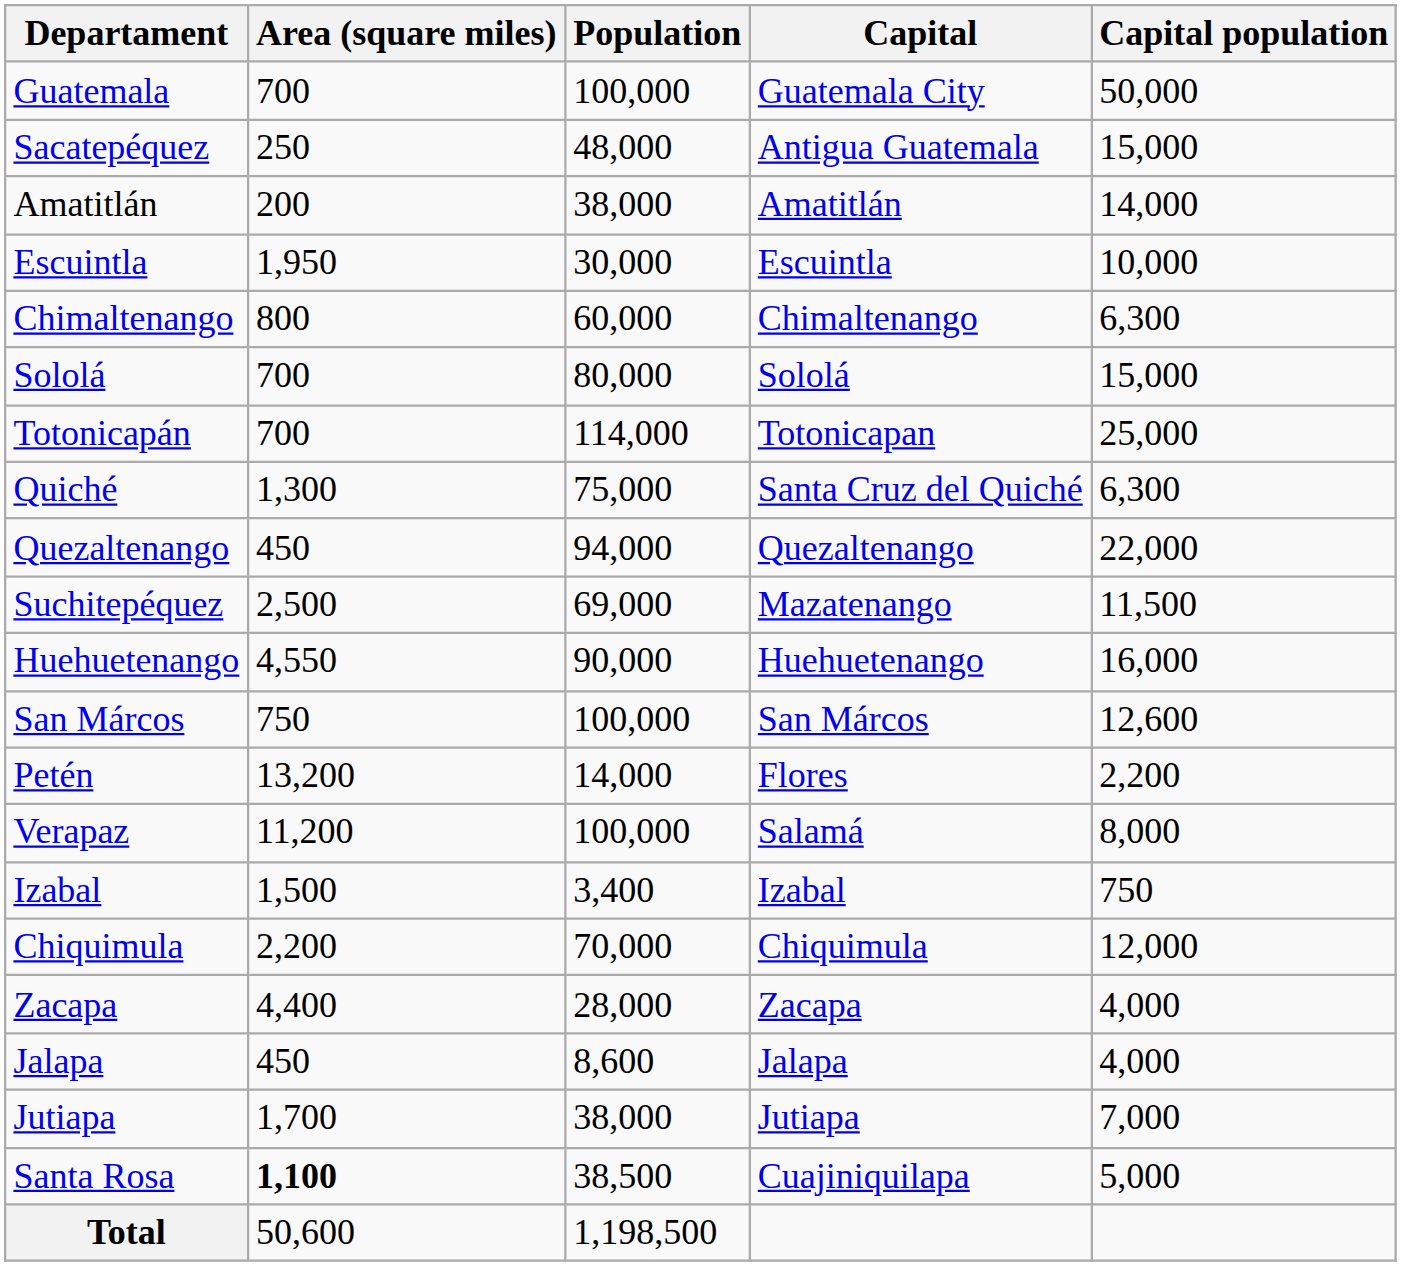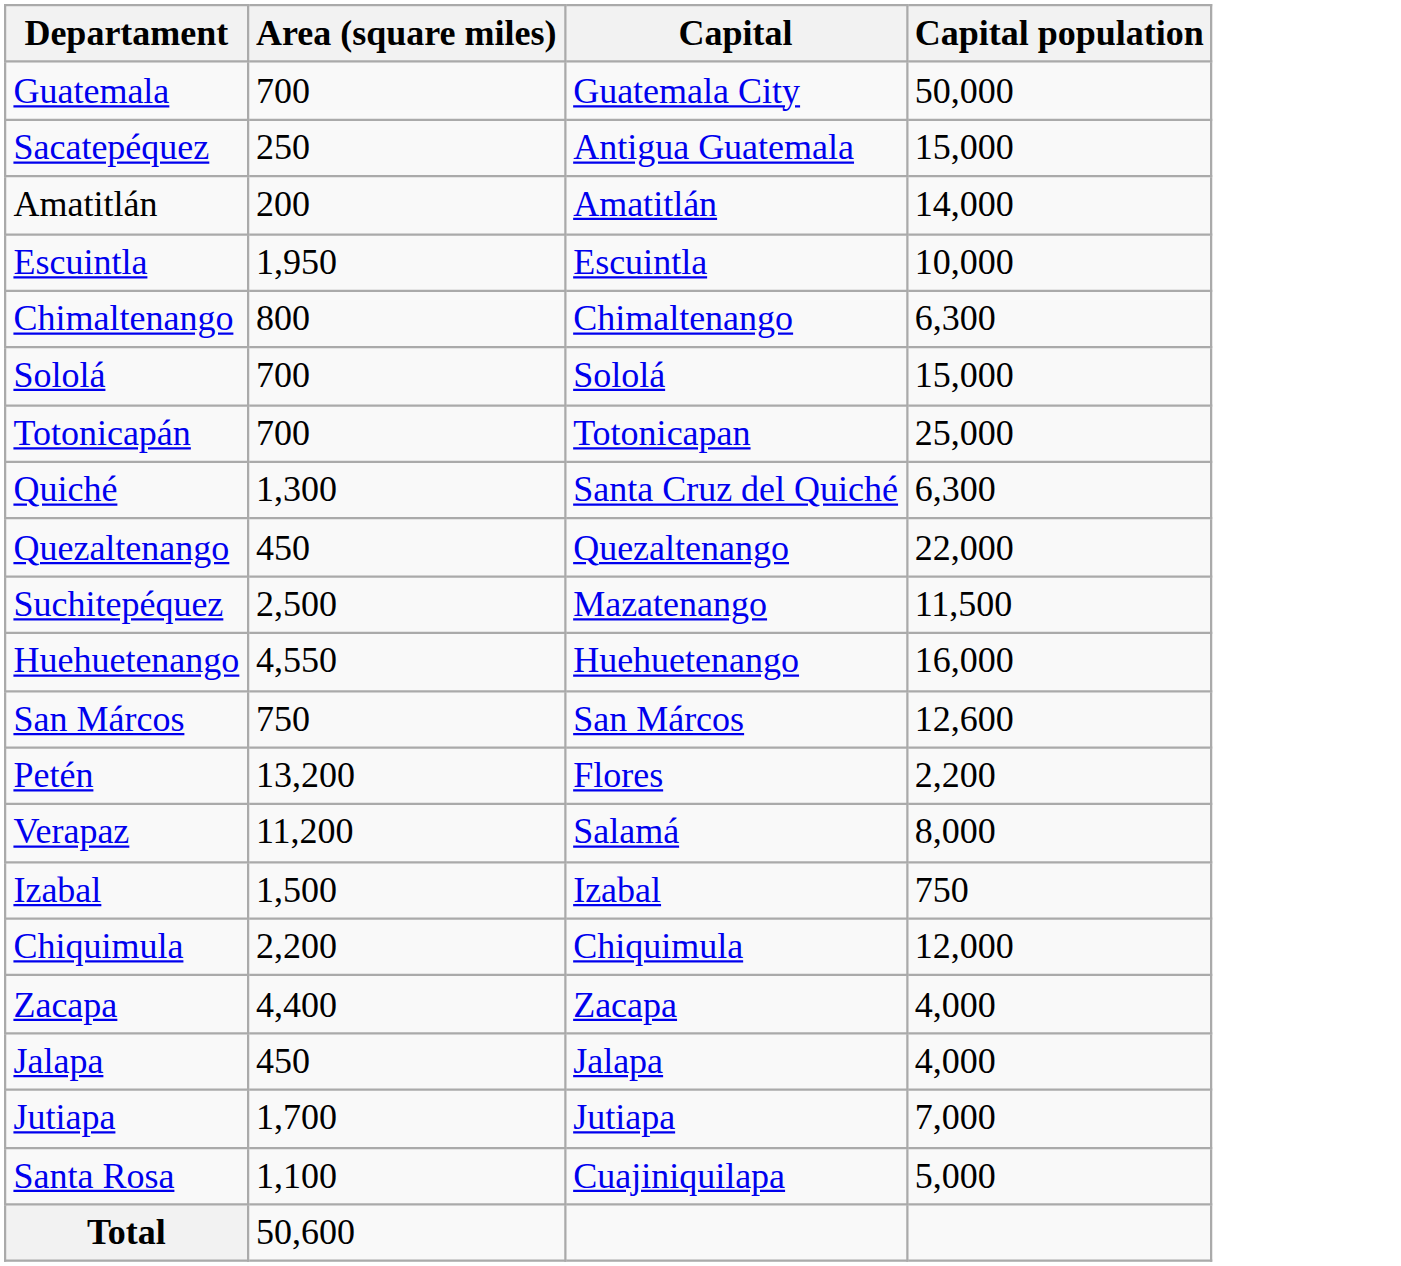- column: Population | 100,000 | 48,000 | 38,000 | 30,000 | 60,000 | 80,000 | 114,000 | 75,000 | 94,000 | 69,000 | 90,000 | 100,000 | 14,000 | 100,000 | 3,400 | 70,000 | 28,000 | 8,600 | 38,000 | 38,500 | 1,198,500
Santa Rosa | Area (square miles): bold -> normal
